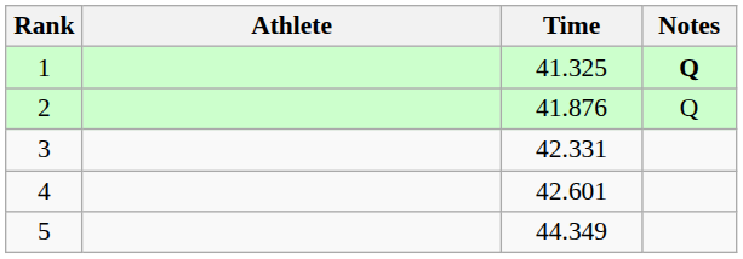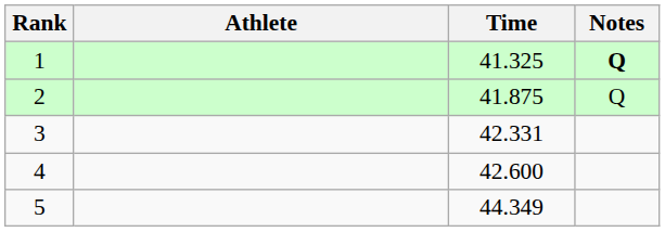2 | Time: 41.876 -> 41.875
4 | Time: 42.601 -> 42.600
